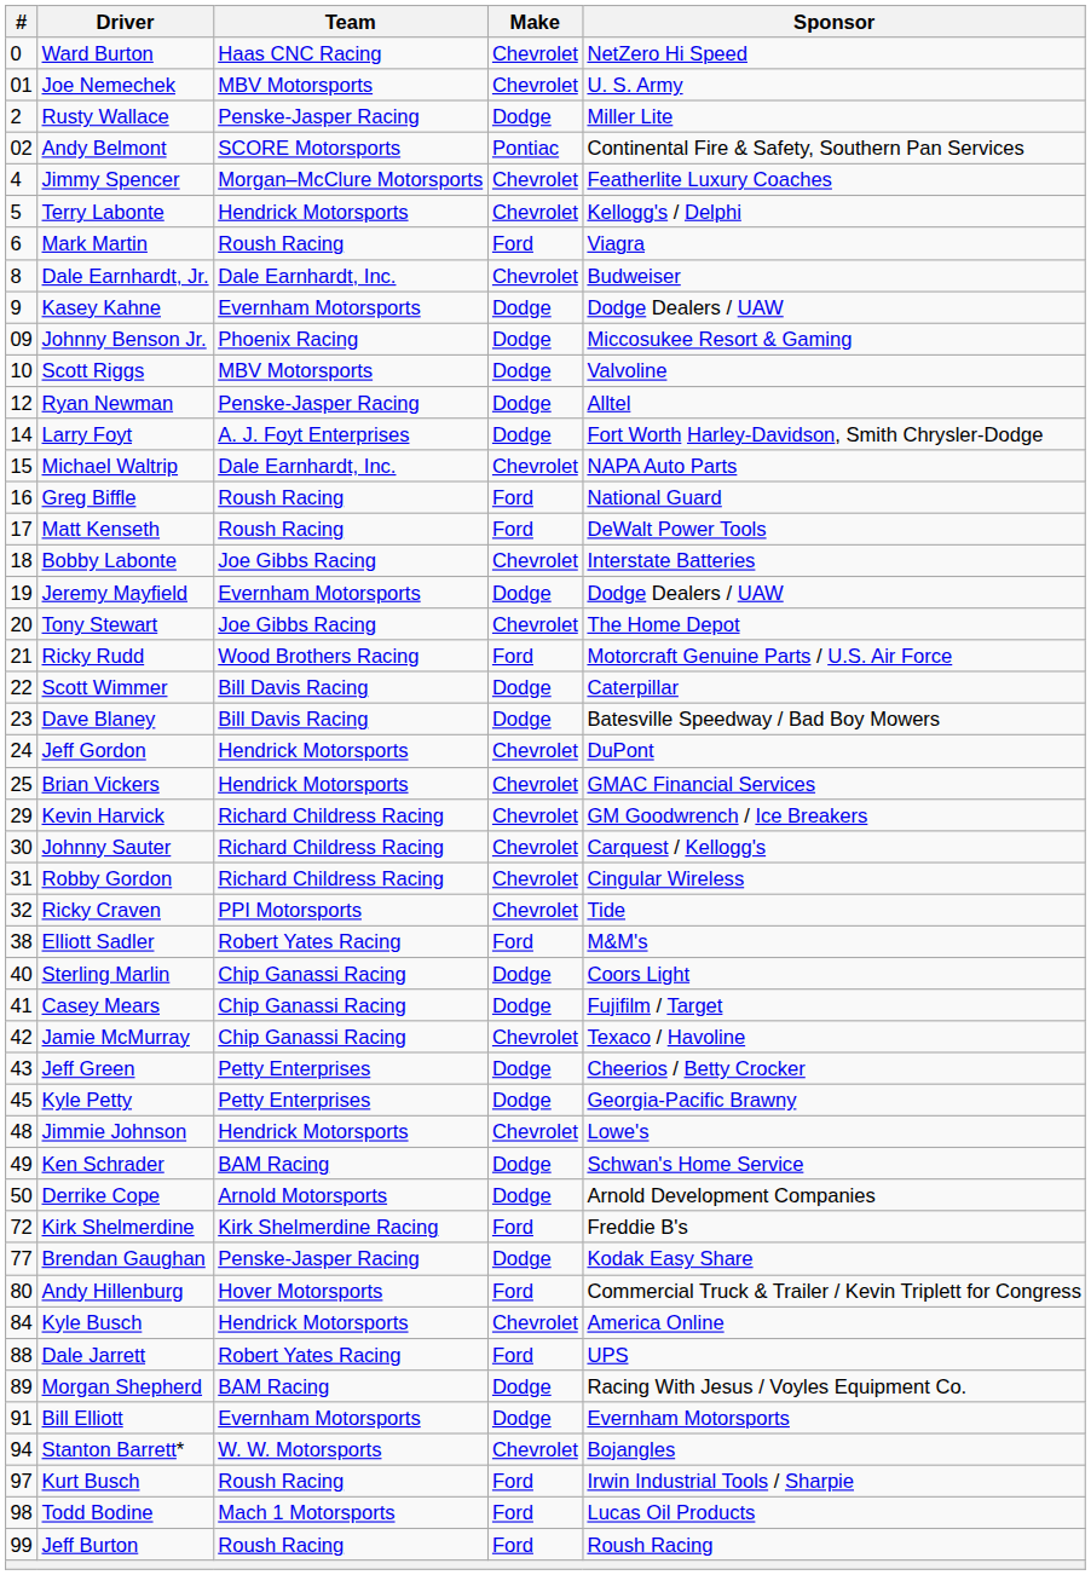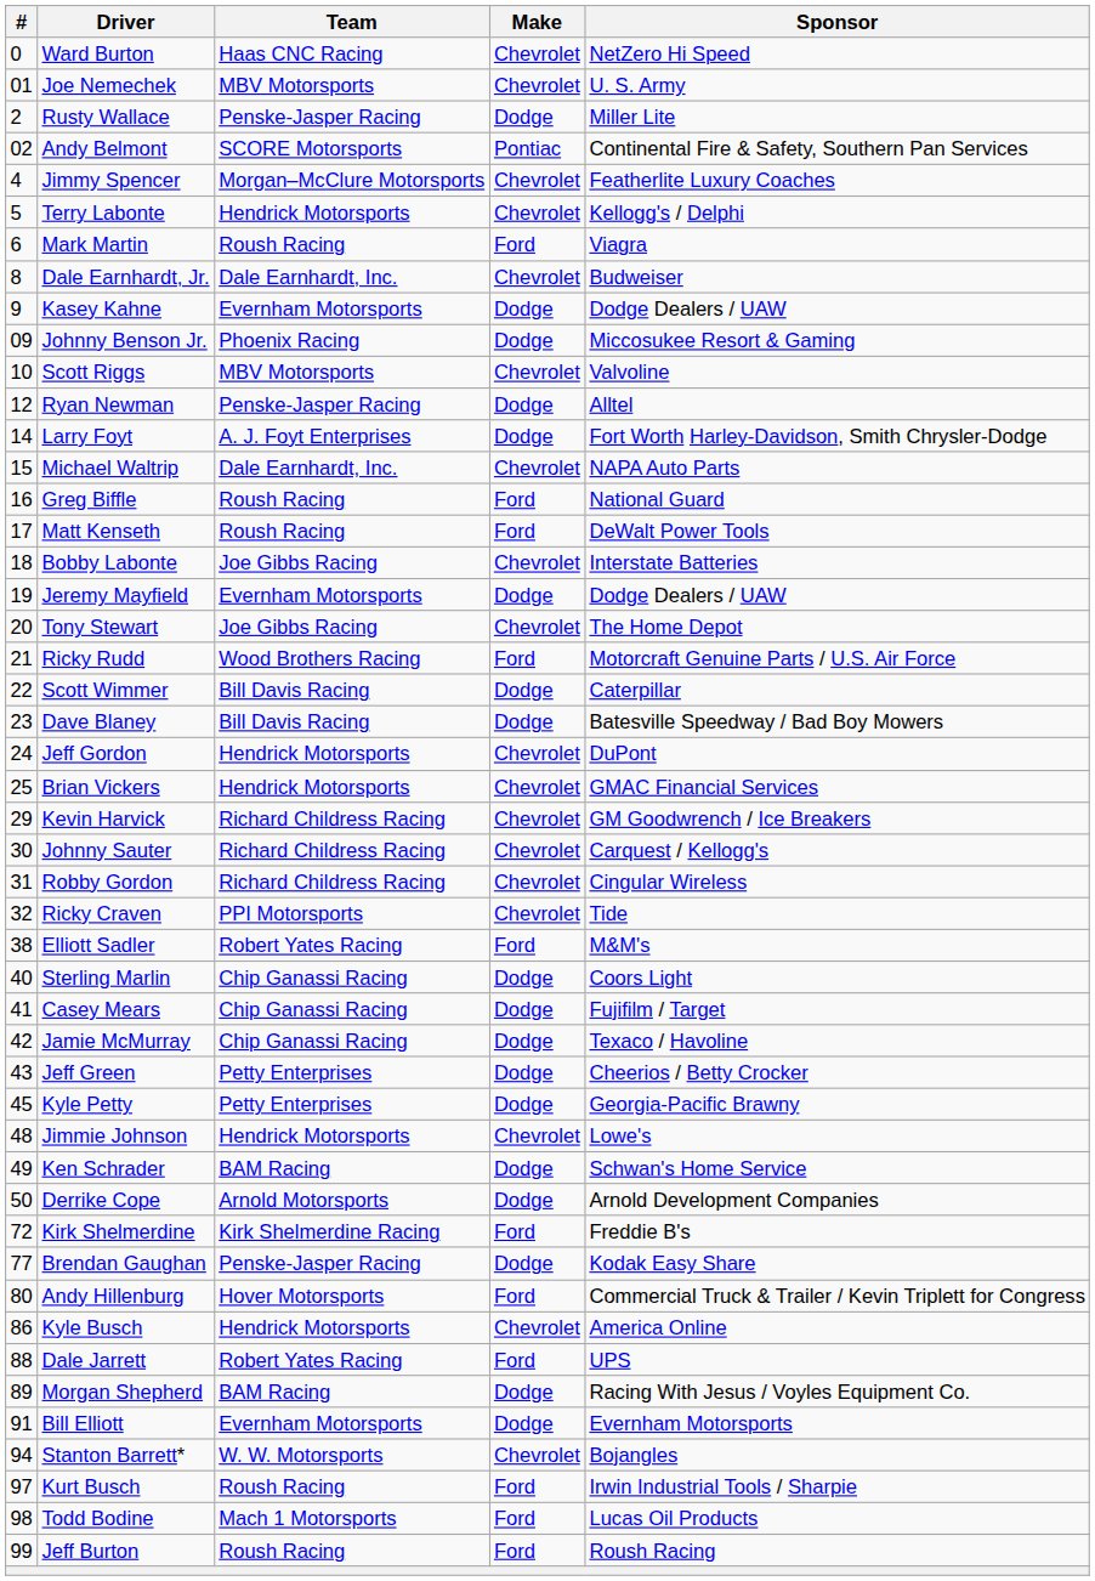Scott Riggs | Make: Dodge -> Chevrolet
Jamie McMurray | Make: Chevrolet -> Dodge
Kyle Busch | #: 84 -> 86
